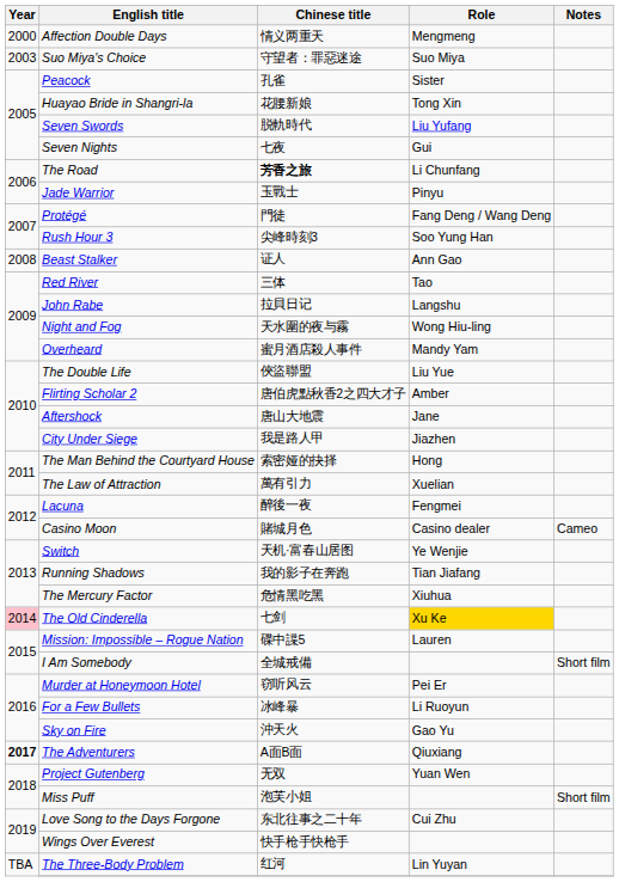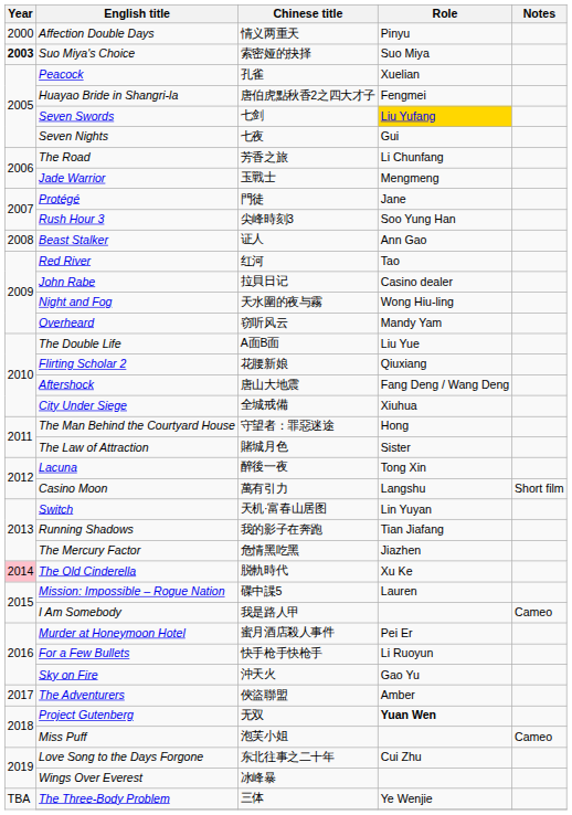Affection Double Days | Role: Mengmeng -> Pinyu
Suo Miya's Choice | Year: normal -> bold
Suo Miya's Choice | Chinese title: 守望者：罪惡迷途 -> 索密娅的抉择
Peacock | Role: Sister -> Xuelian
Huayao Bride in Shangri-la | Chinese title: 花腰新娘 -> 唐伯虎點秋香2之四大才子
Huayao Bride in Shangri-la | Role: Tong Xin -> Fengmei
Seven Swords | Chinese title: 脱軌時代 -> 七剑
Seven Swords | Role: no background -> gold background
The Road | Chinese title: bold -> normal
Jade Warrior | Role: Pinyu -> Mengmeng
Protégé | Role: Fang Deng / Wang Deng -> Jane
Red River | Chinese title: 三体 -> 红河
John Rabe | Role: Langshu -> Casino dealer
Overheard | Chinese title: 蜜月酒店殺人事件 -> 窃听风云
The Double Life | Chinese title: 俠盜聯盟 -> A面B面
Flirting Scholar 2 | Chinese title: 唐伯虎點秋香2之四大才子 -> 花腰新娘
Flirting Scholar 2 | Role: Amber -> Qiuxiang
Aftershock | Role: Jane -> Fang Deng / Wang Deng
City Under Siege | Chinese title: 我是路人甲 -> 全城戒備
City Under Siege | Role: Jiazhen -> Xiuhua
The Man Behind the Courtyard House | Chinese title: 索密娅的抉择 -> 守望者：罪惡迷途
The Law of Attraction | Chinese title: 萬有引力 -> 賭城月色
The Law of Attraction | Role: Xuelian -> Sister
Lacuna | Role: Fengmei -> Tong Xin
Casino Moon | Chinese title: 賭城月色 -> 萬有引力
Casino Moon | Role: Casino dealer -> Langshu
Casino Moon | Notes: Cameo -> Short film
Switch | Role: Ye Wenjie -> Lin Yuyan
The Mercury Factor | Role: Xiuhua -> Jiazhen
The Old Cinderella | Chinese title: 七剑 -> 脱軌時代
The Old Cinderella | Role: gold background -> no background
I Am Somebody | Chinese title: 全城戒備 -> 我是路人甲
I Am Somebody | Notes: Short film -> Cameo
Murder at Honeymoon Hotel | Chinese title: 窃听风云 -> 蜜月酒店殺人事件
For a Few Bullets | Chinese title: 冰峰暴 -> 快手枪手快枪手
The Adventurers | Year: bold -> normal
The Adventurers | Chinese title: A面B面 -> 俠盜聯盟
The Adventurers | Role: Qiuxiang -> Amber
Project Gutenberg | Role: normal -> bold
Miss Puff | Notes: Short film -> Cameo
Wings Over Everest | Chinese title: 快手枪手快枪手 -> 冰峰暴
The Three-Body Problem | Chinese title: 红河 -> 三体
The Three-Body Problem | Role: Lin Yuyan -> Ye Wenjie
